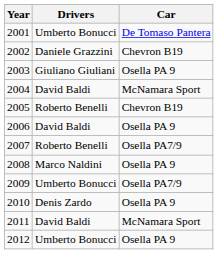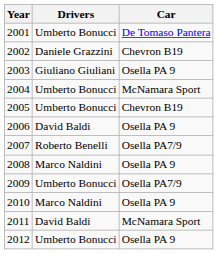2004 | Drivers: David Baldi -> Umberto Bonucci
2005 | Drivers: Roberto Benelli -> Umberto Bonucci
2010 | Drivers: Denis Zardo -> Marco Naldini
